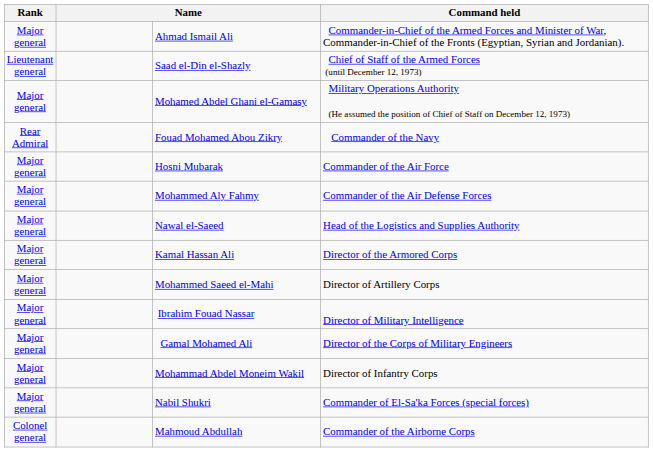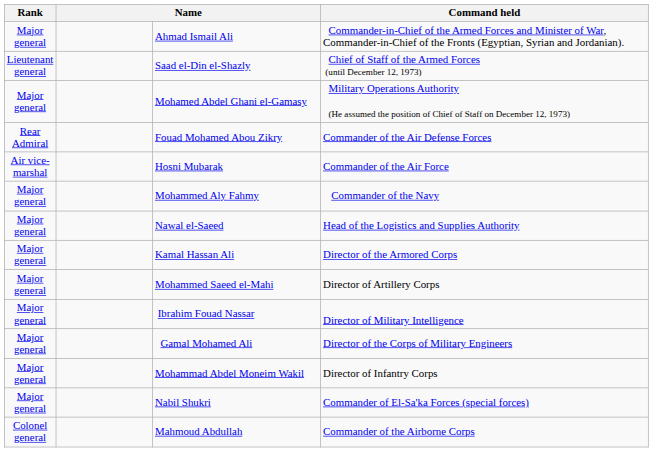Fouad Mohamed Abou Zikry | Command held: Commander of the Navy -> Commander of the Air Defense Forces
Hosni Mubarak | Rank: Major general -> Air vice-marshal
Mohammed Aly Fahmy | Command held: Commander of the Air Defense Forces -> Commander of the Navy
